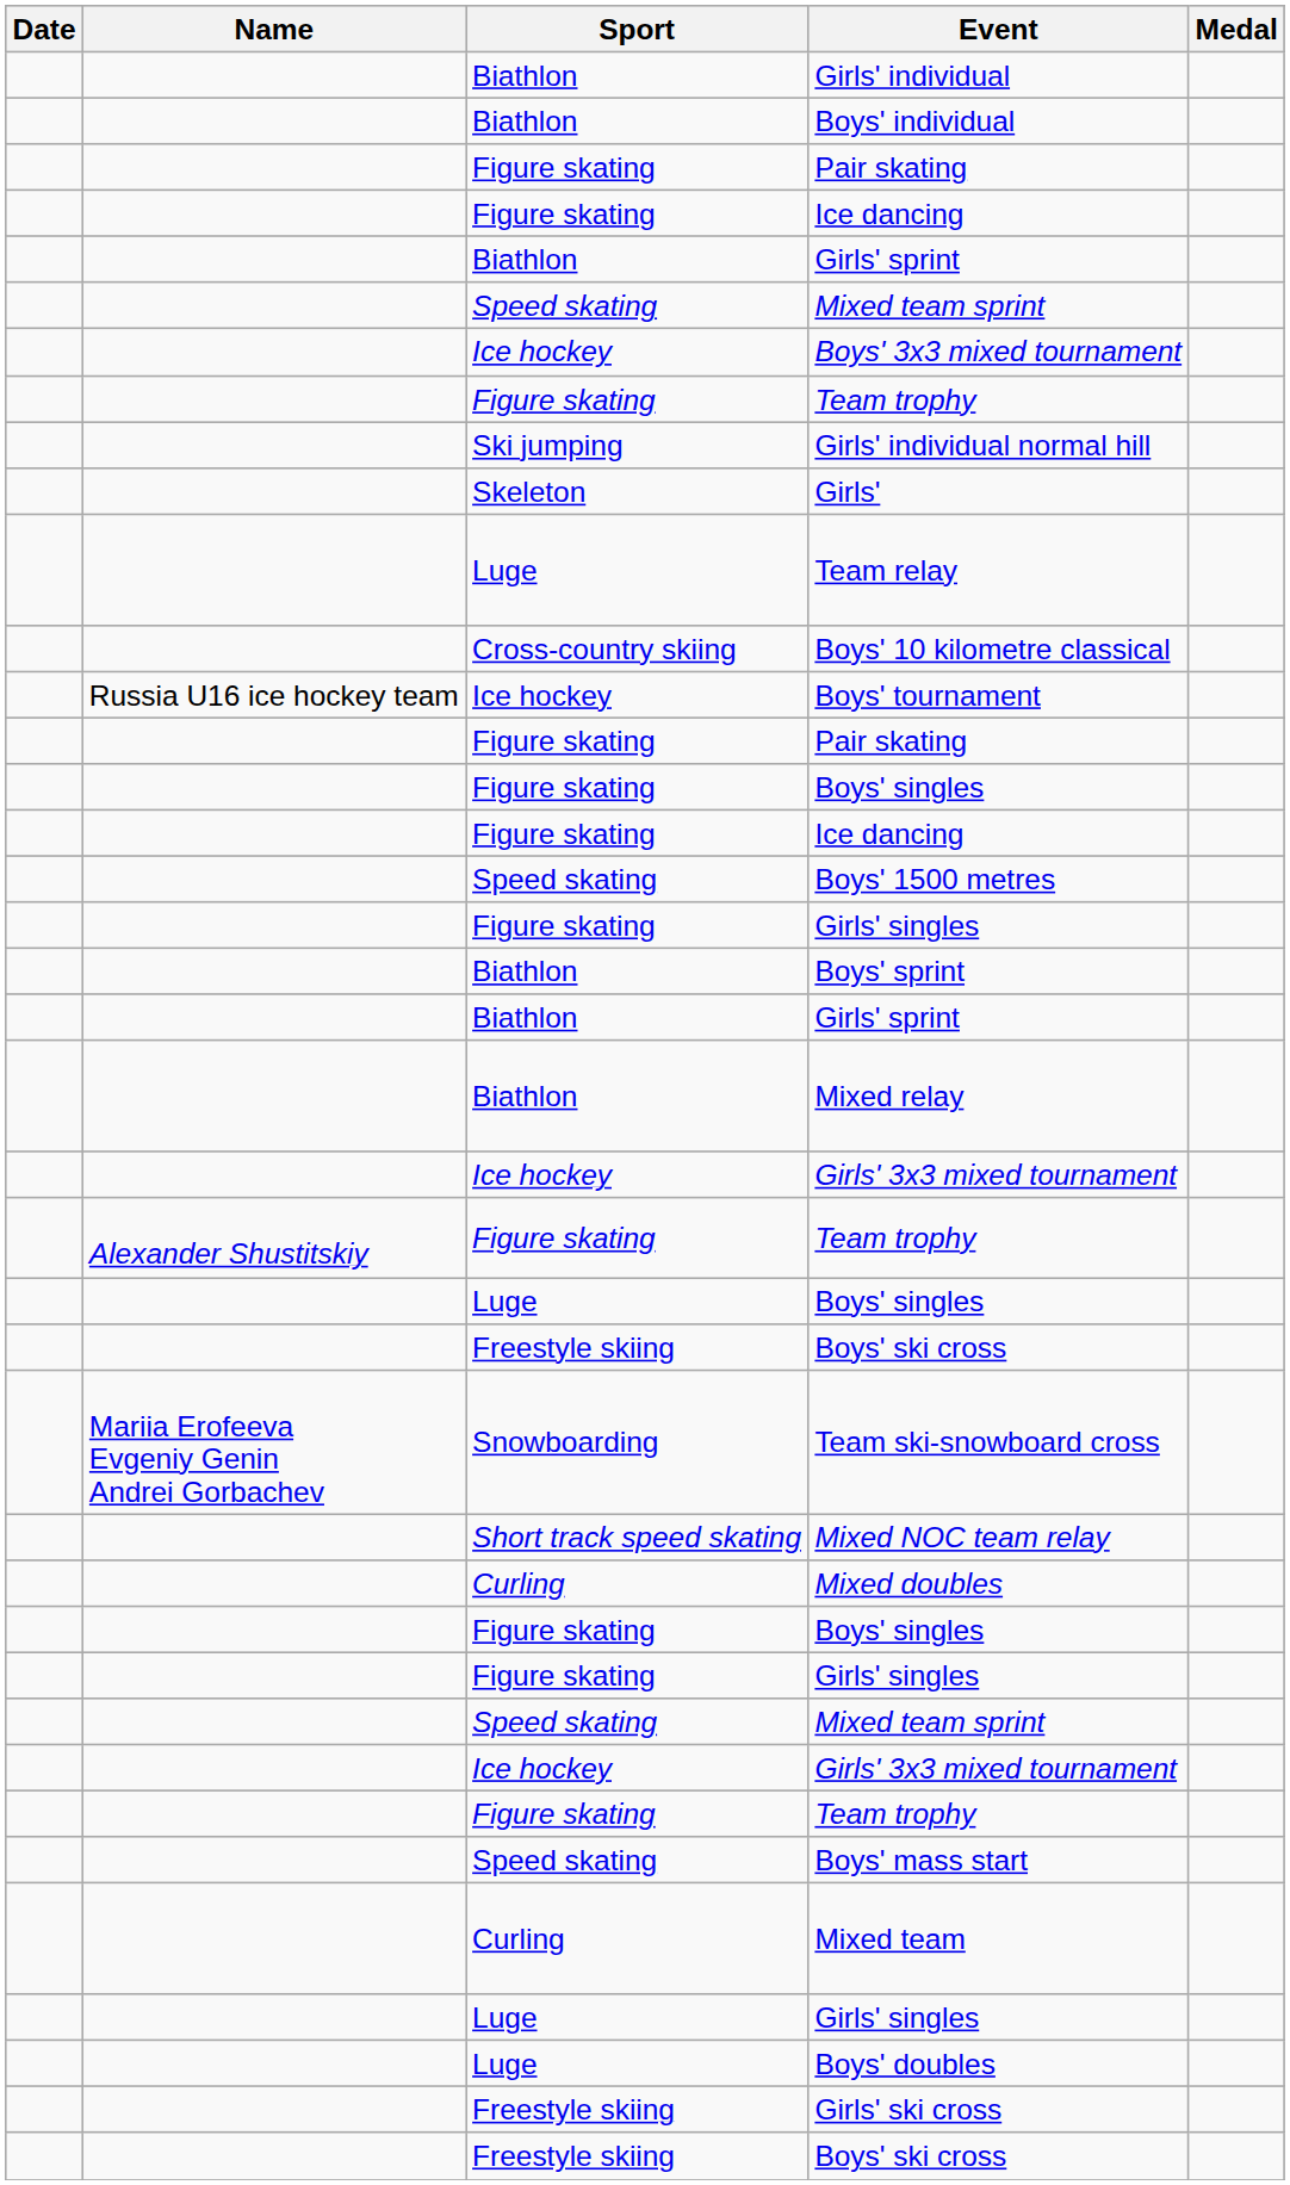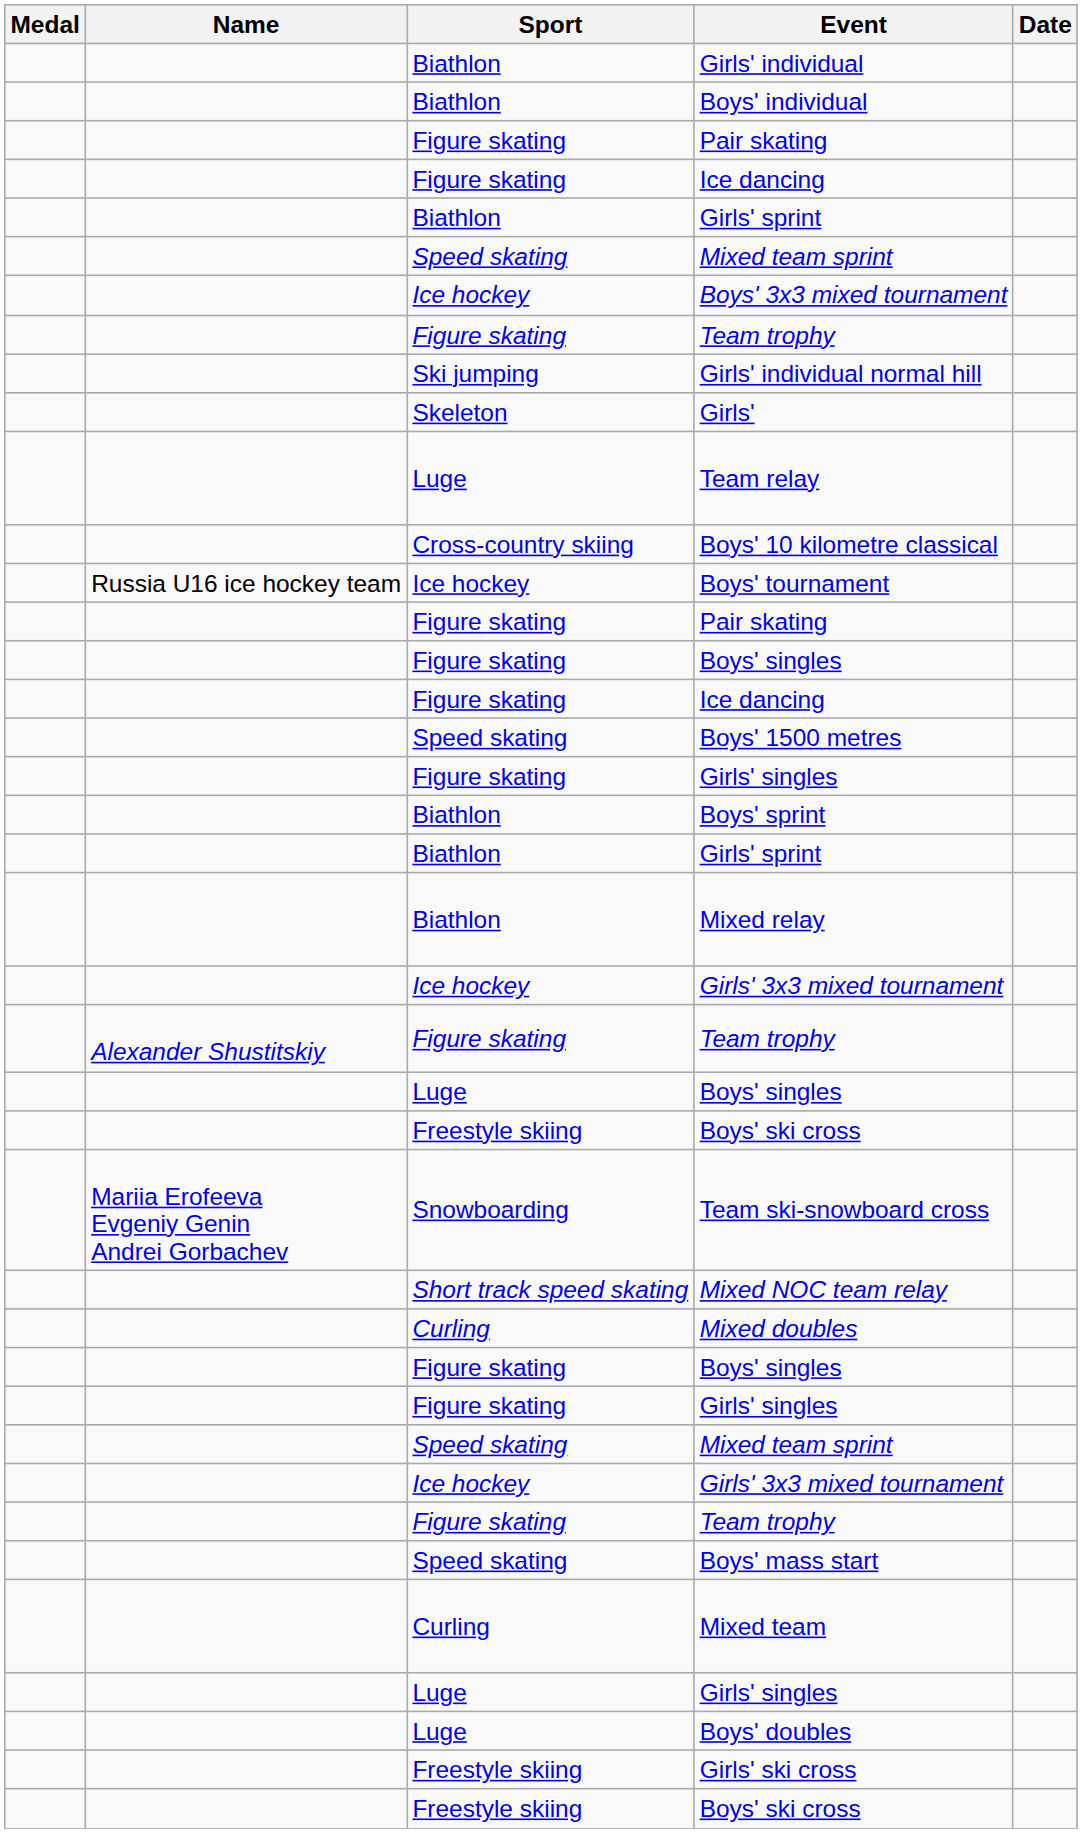columns swapped: Medal <-> Date
